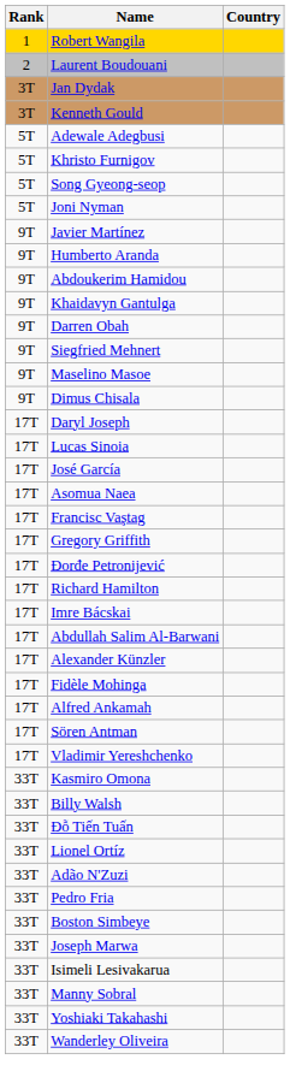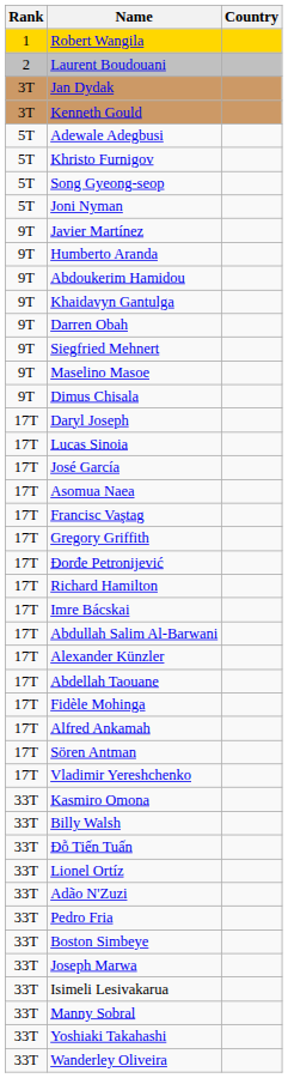+ row: 17T | Abdellah Taouane
